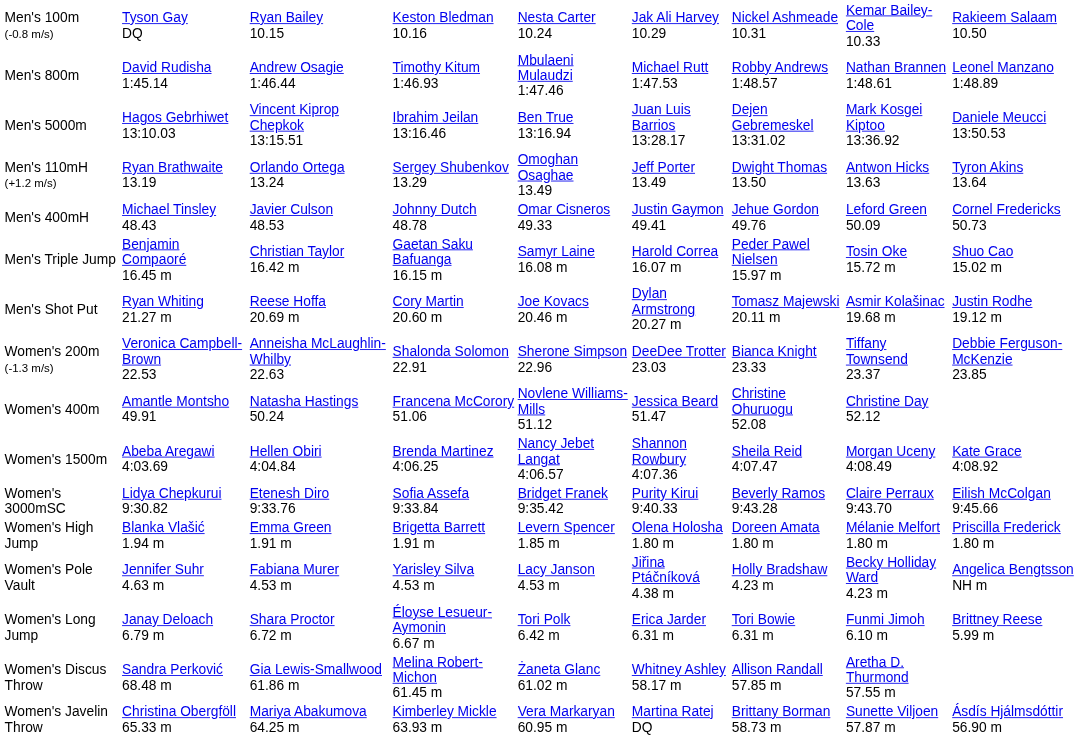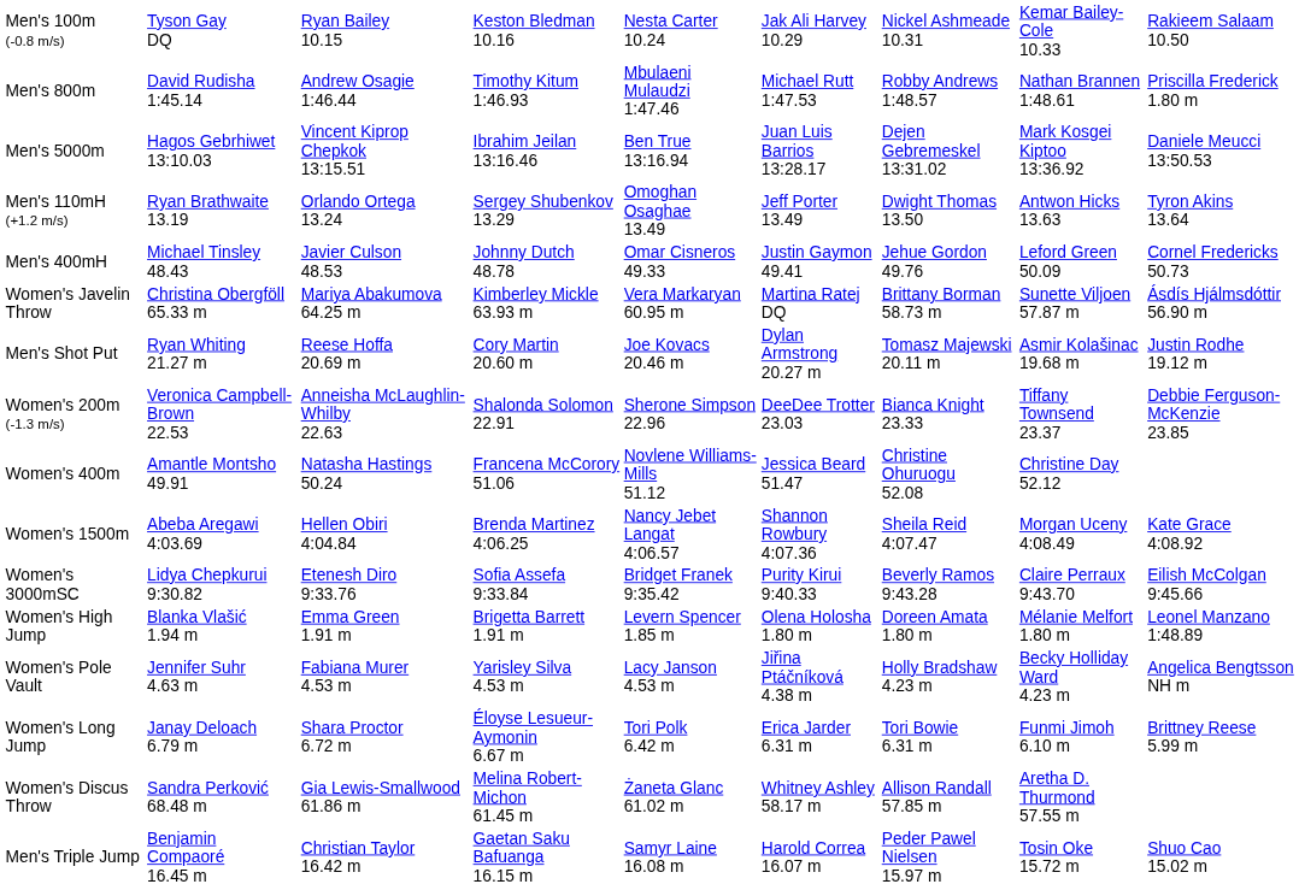Men's 800m | column 9: Leonel Manzano 1:48.89 -> Priscilla Frederick 1.80 m
rows swapped: Men's Triple Jump <-> Women's Javelin Throw
Women's High Jump | column 9: Priscilla Frederick 1.80 m -> Leonel Manzano 1:48.89
